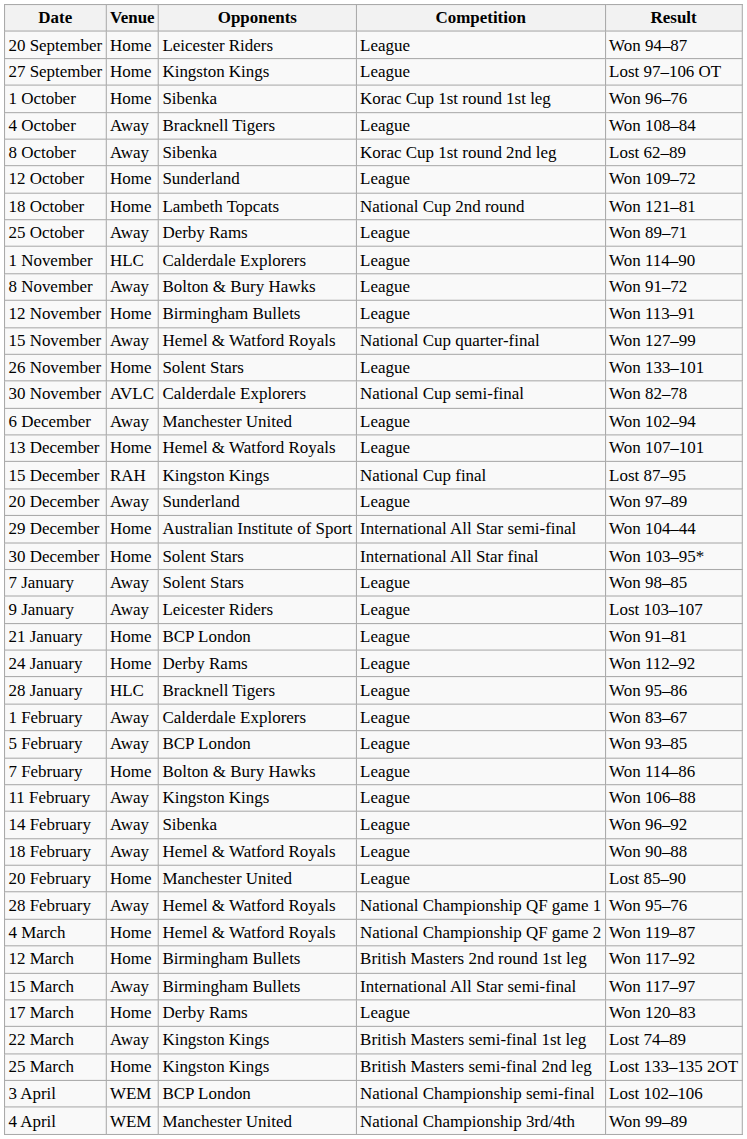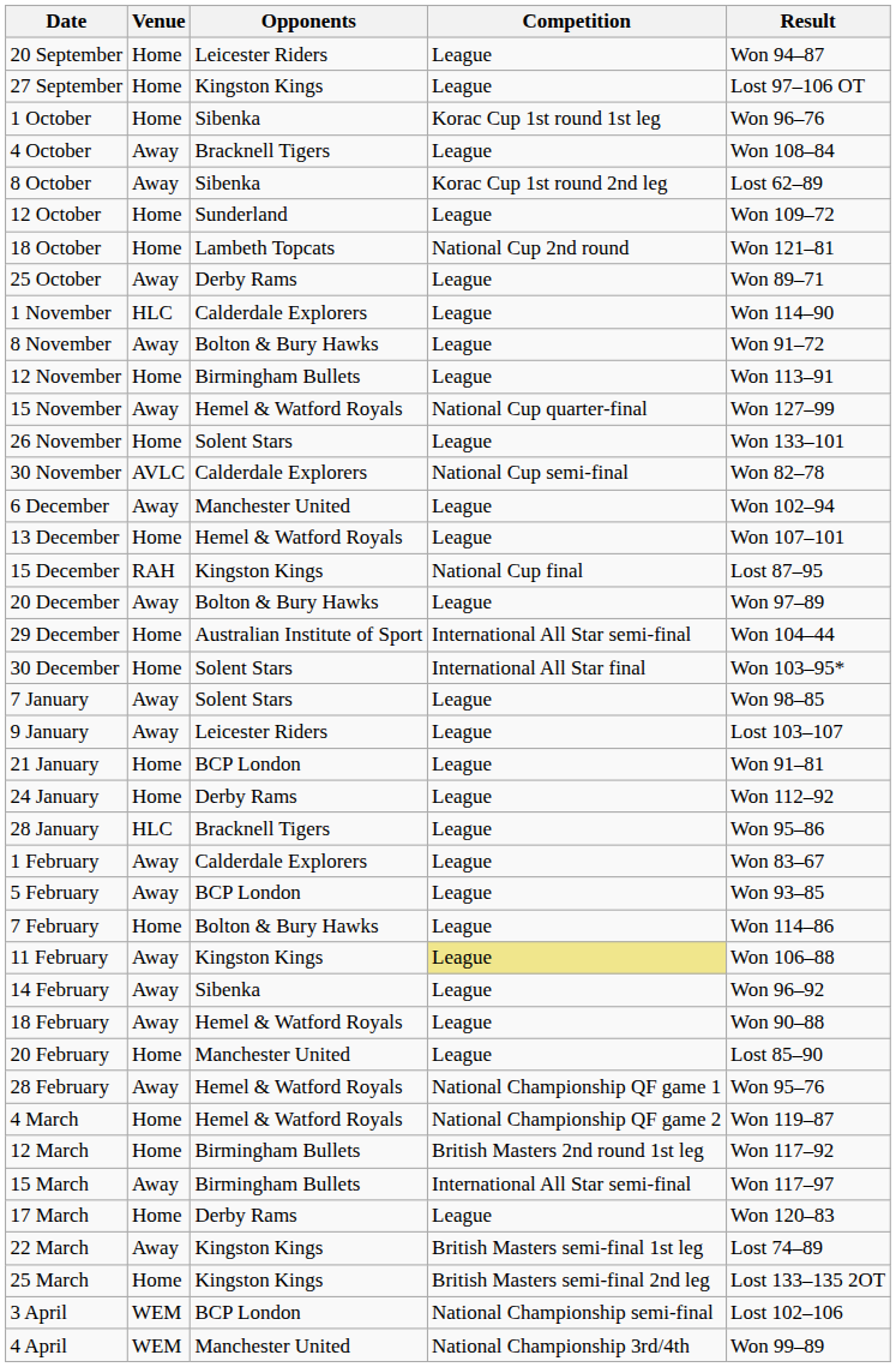20 December | Opponents: Sunderland -> Bolton & Bury Hawks
11 February | Competition: no background -> khaki background
